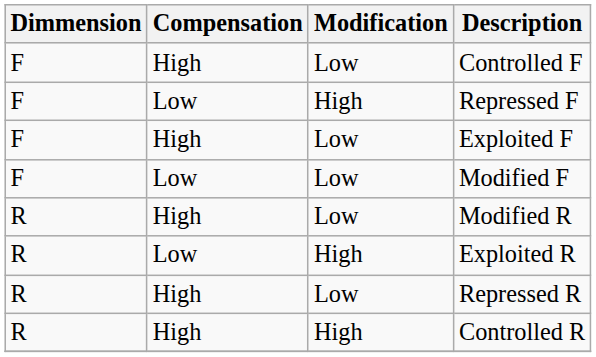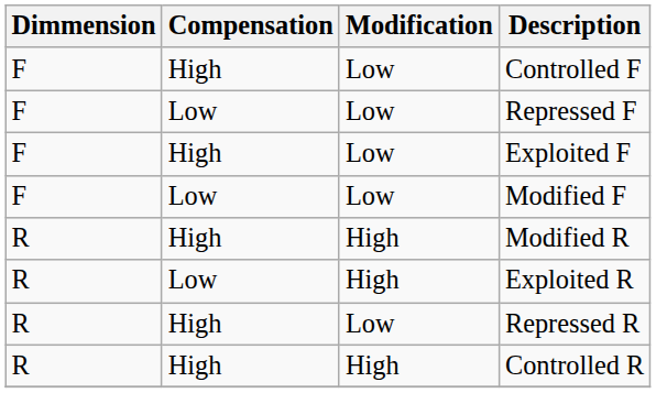Repressed F | Modification: High -> Low
Modified R | Modification: Low -> High
